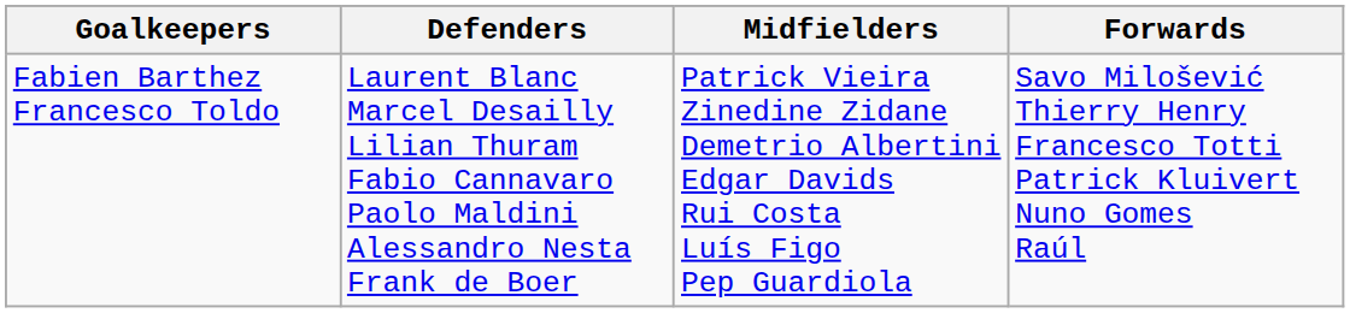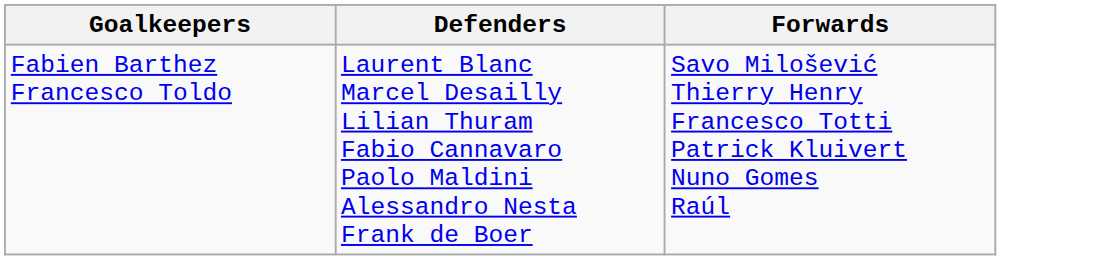- column: Midfielders | Patrick Vieira Zinedine Zidane Demetrio Albertini Edgar Davids Rui Costa Luís Figo Pep Guardiola
